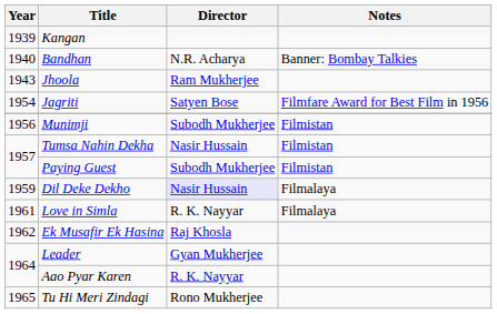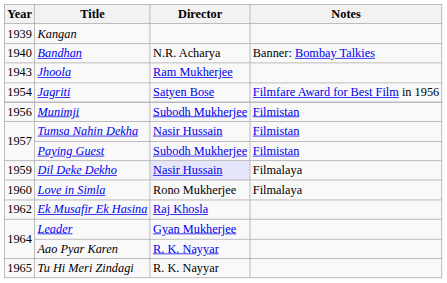Love in Simla | Year: 1961 -> 1960
Love in Simla | Director: R. K. Nayyar -> Rono Mukherjee
Tu Hi Meri Zindagi | Director: Rono Mukherjee -> R. K. Nayyar
